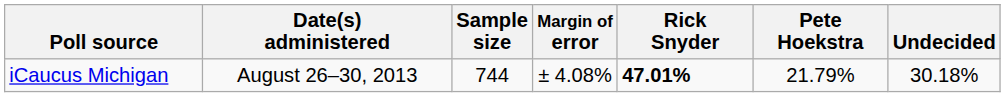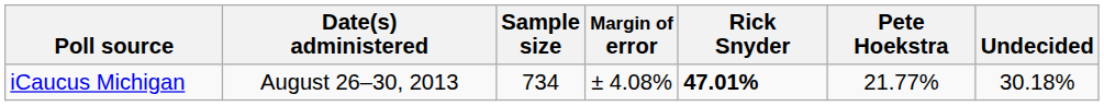iCaucus Michigan | Sample size: 744 -> 734
iCaucus Michigan | Pete Hoekstra: 21.79% -> 21.77%
